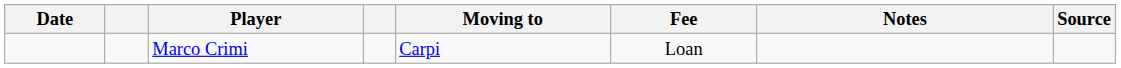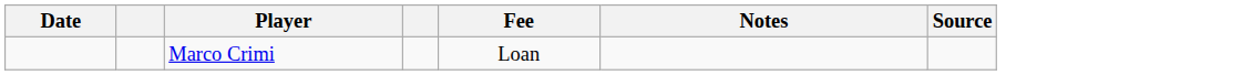- column: Moving to | Carpi
